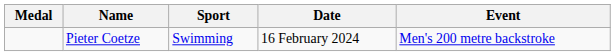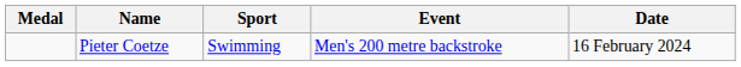columns swapped: Event <-> Date
